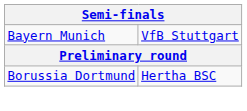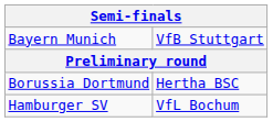+ row: Hamburger SV | VfL Bochum
